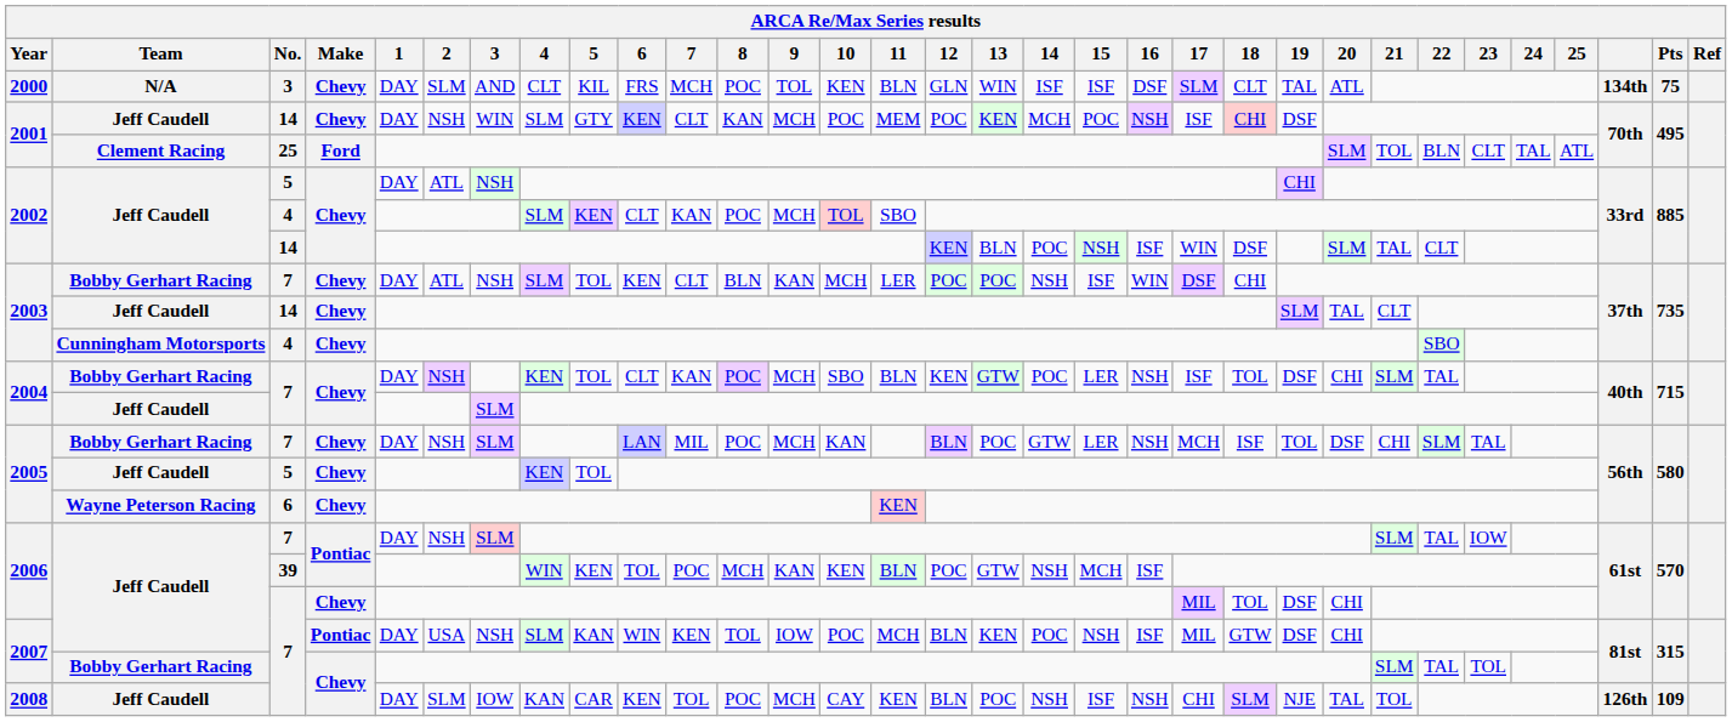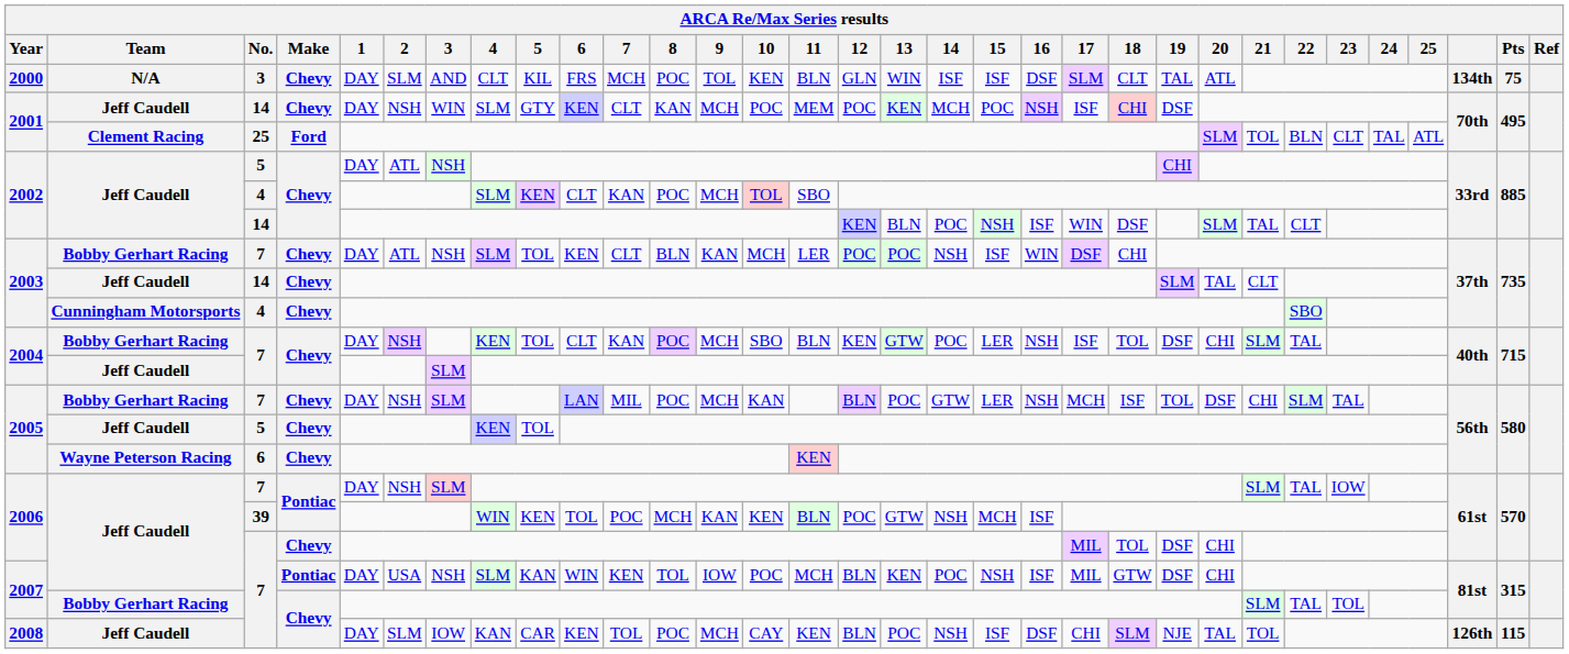2008 | 16: NSH -> DSF
2008 | Pts: 109 -> 115
